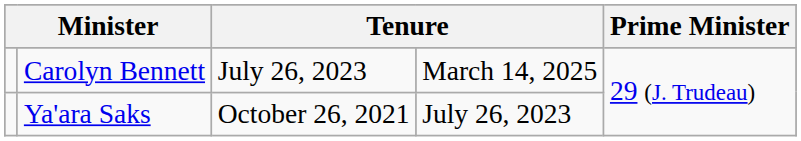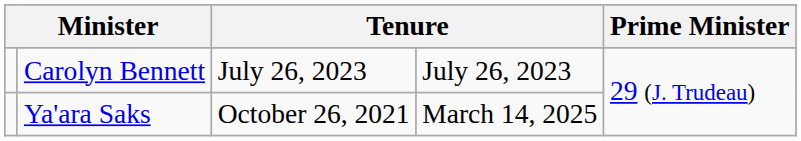Carolyn Bennett | column 4: March 14, 2025 -> July 26, 2023
Ya'ara Saks | column 4: July 26, 2023 -> March 14, 2025
